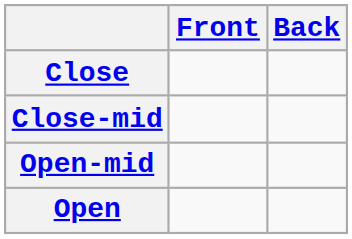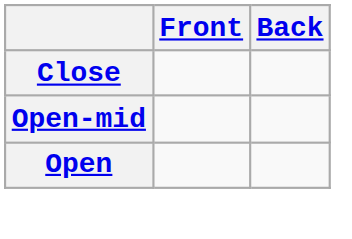- row: Close-mid
